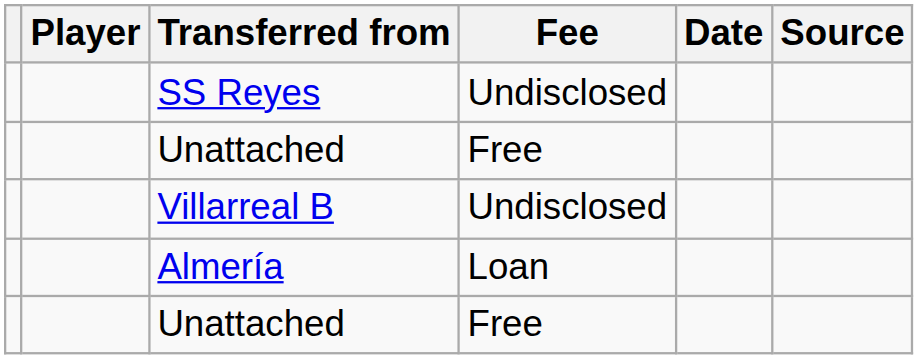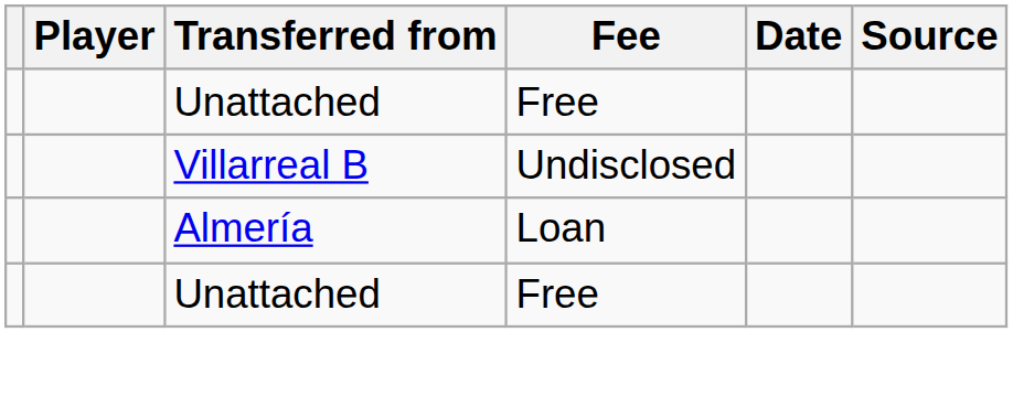- row: SS Reyes | Undisclosed
